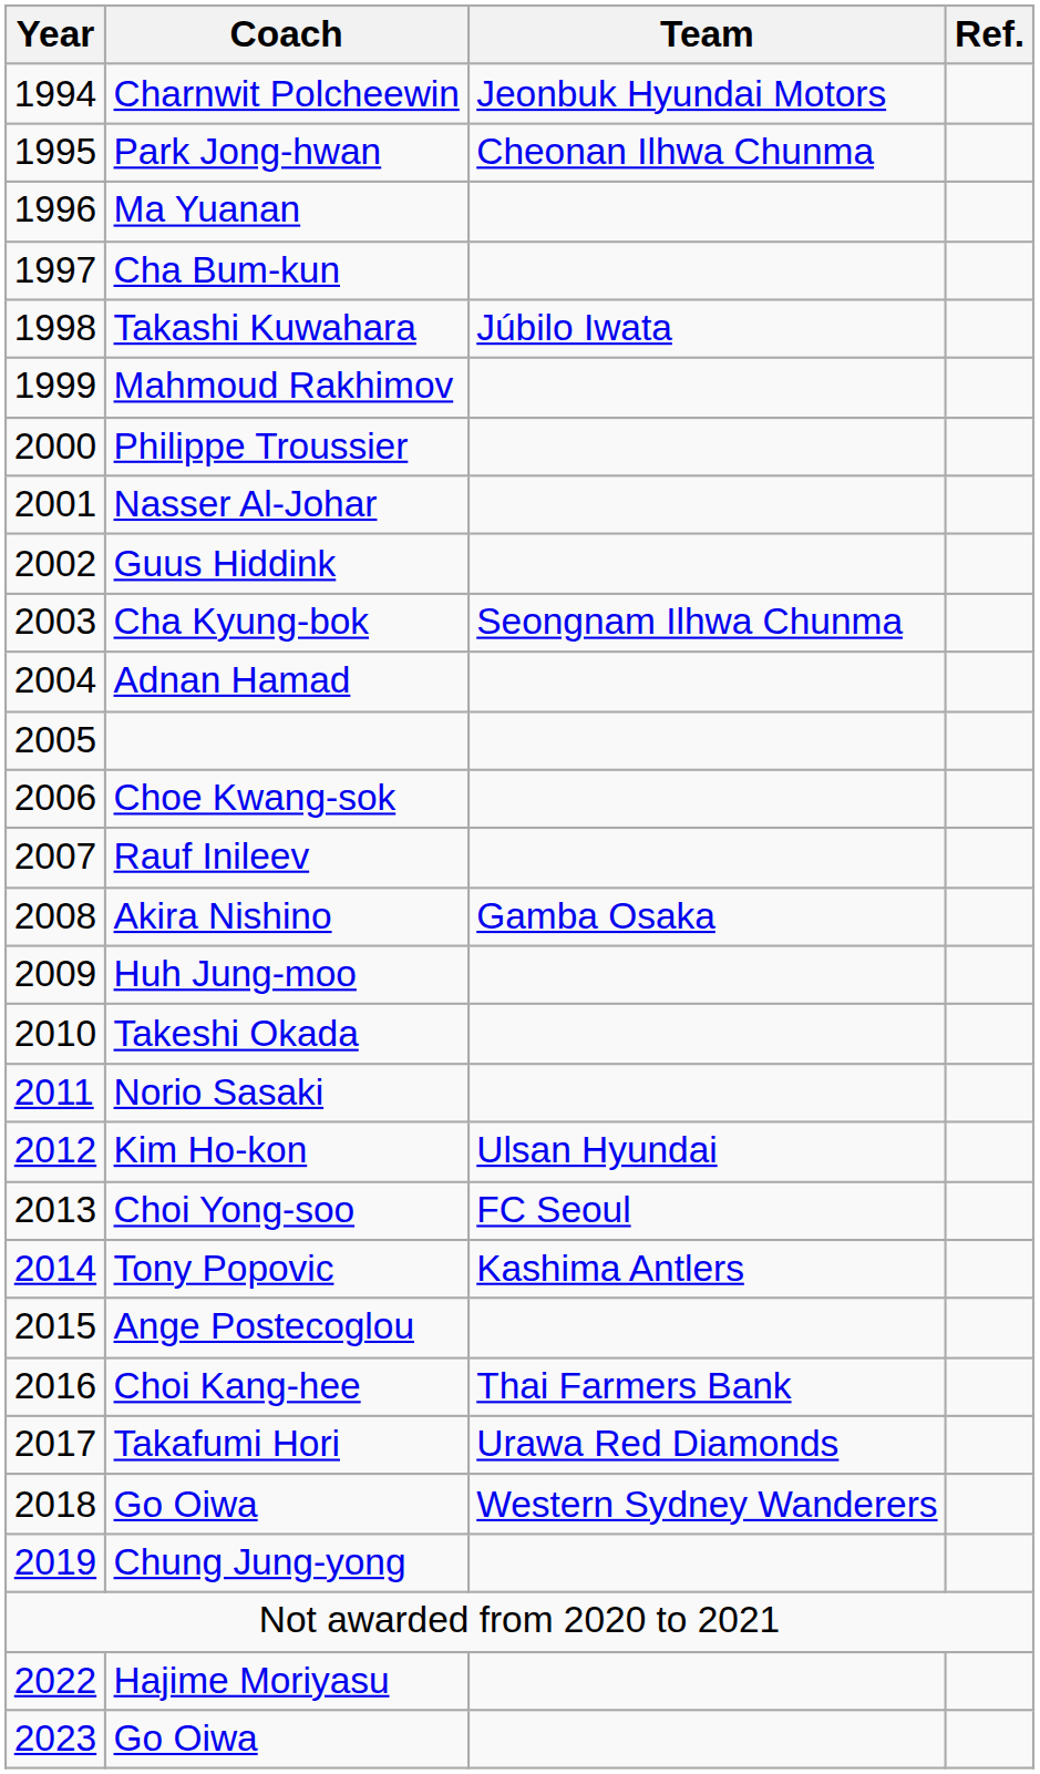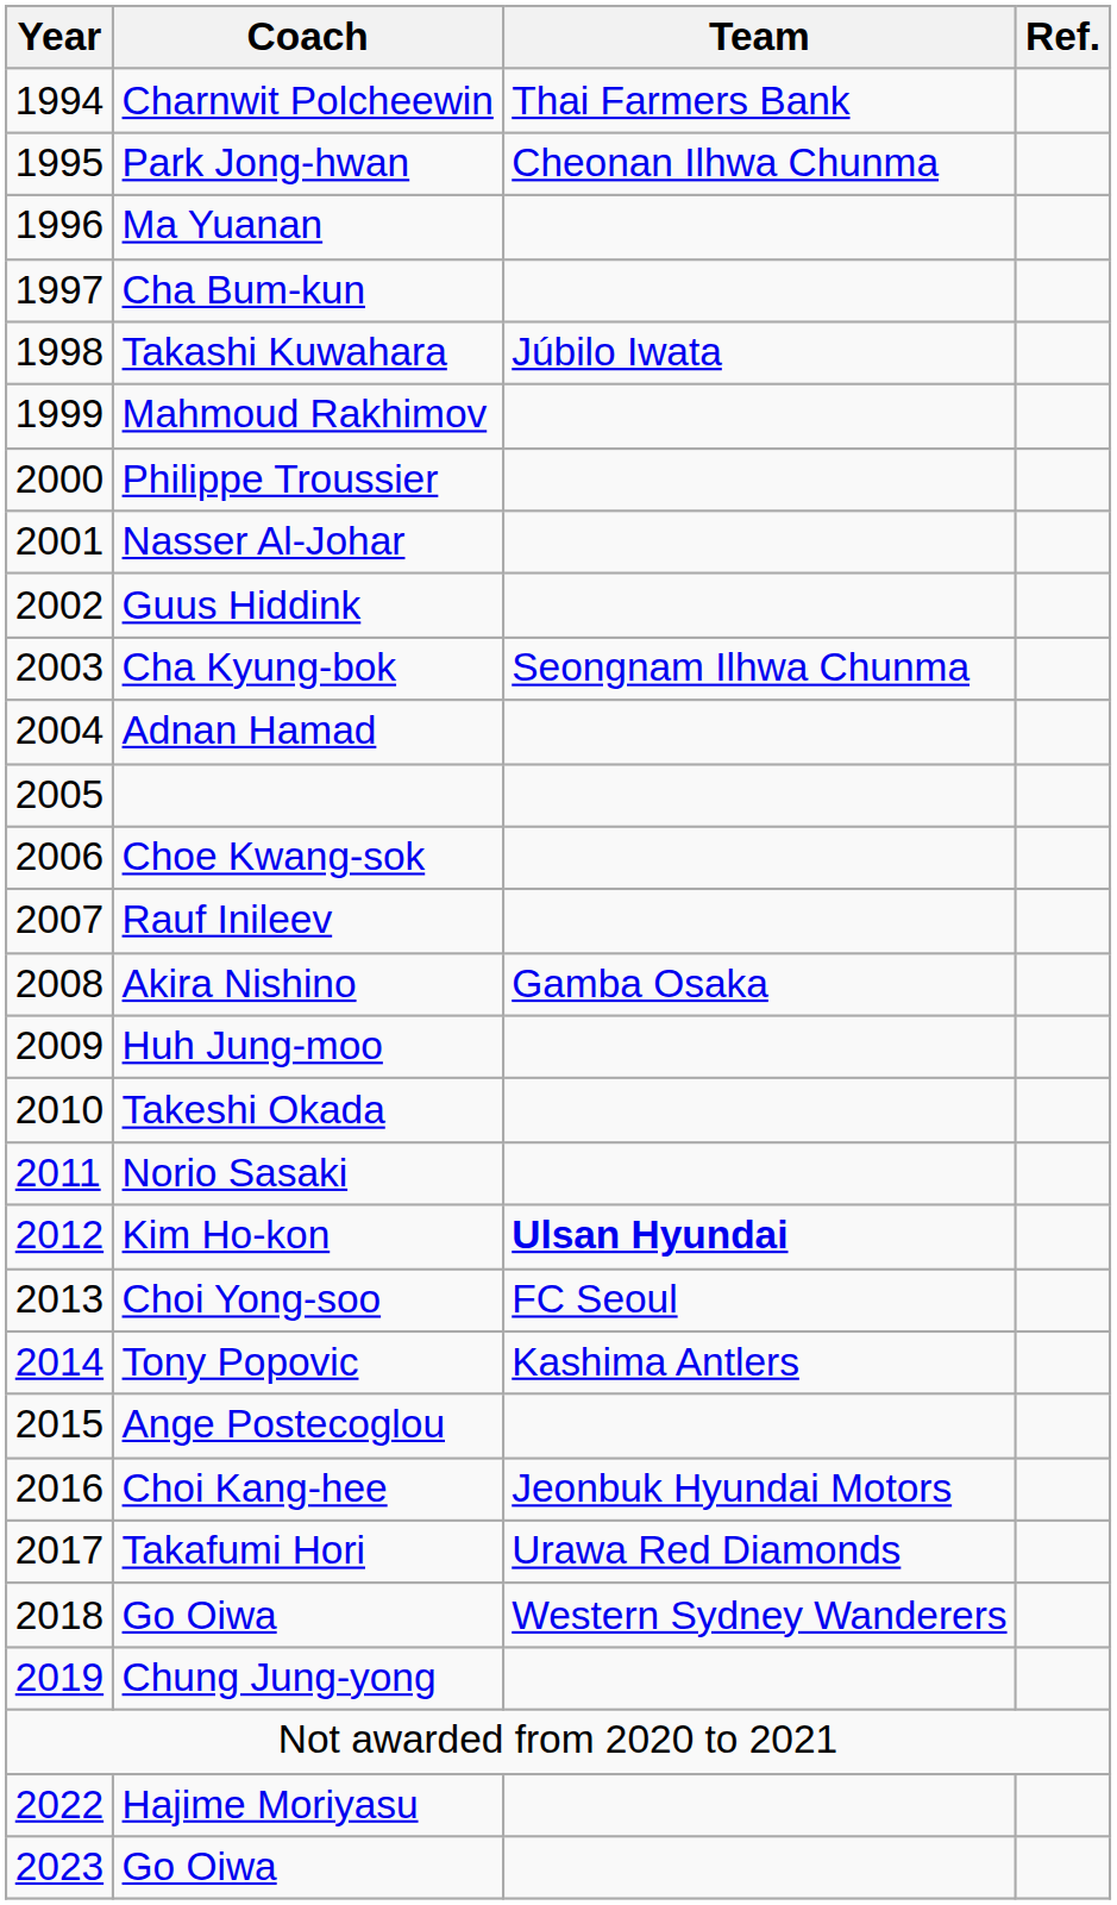Charnwit Polcheewin | Team: Jeonbuk Hyundai Motors -> Thai Farmers Bank
Kim Ho-kon | Team: normal -> bold
Choi Kang-hee | Team: Thai Farmers Bank -> Jeonbuk Hyundai Motors
